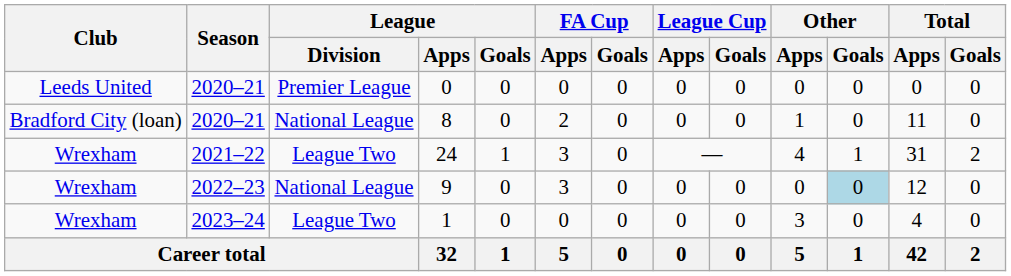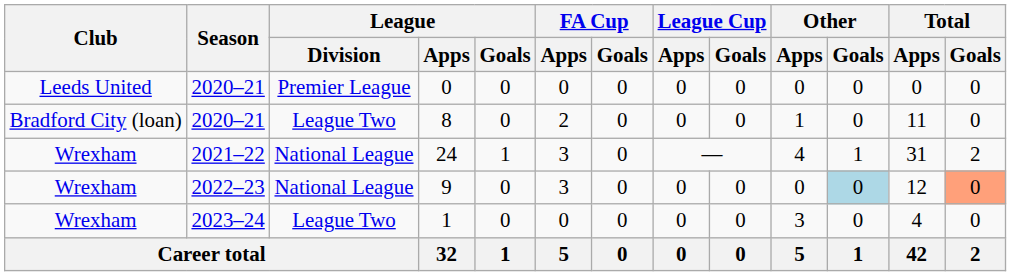8 | League / Division: National League -> League Two
24 | League / Division: League Two -> National League
9 | Total / Goals: no background -> lightsalmon background
